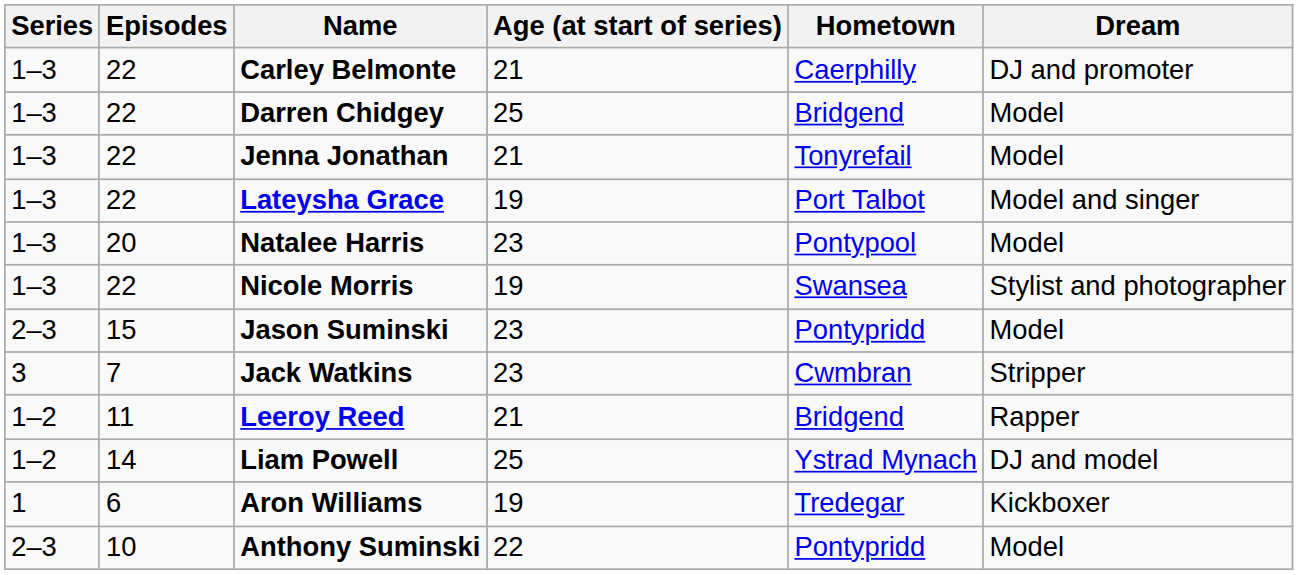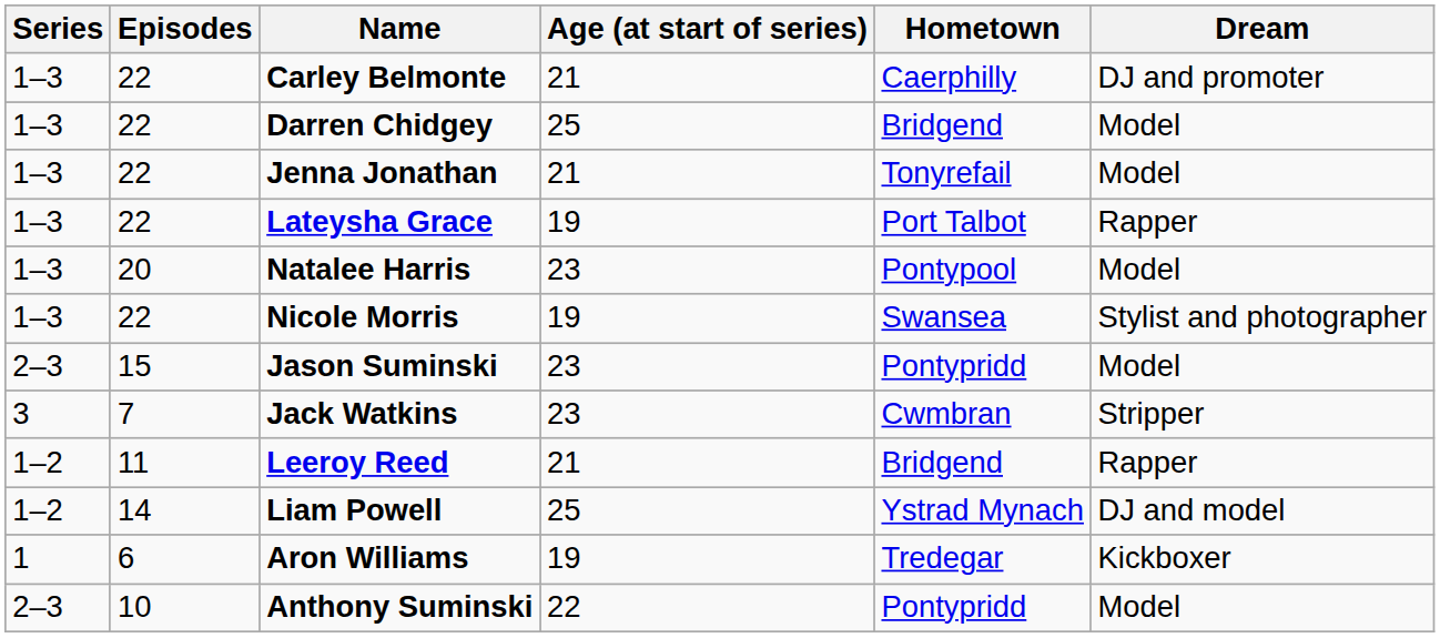Lateysha Grace | Dream: Model and singer -> Rapper
